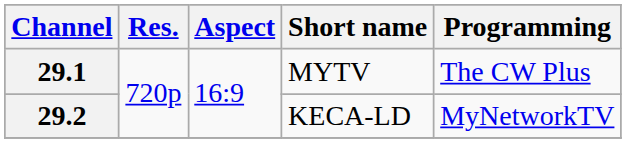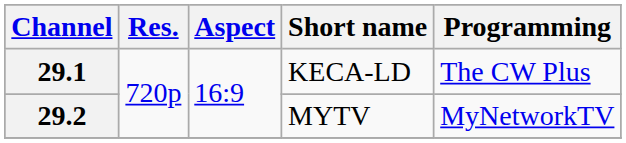29.1 | Short name: MYTV -> KECA-LD
29.2 | Short name: KECA-LD -> MYTV
